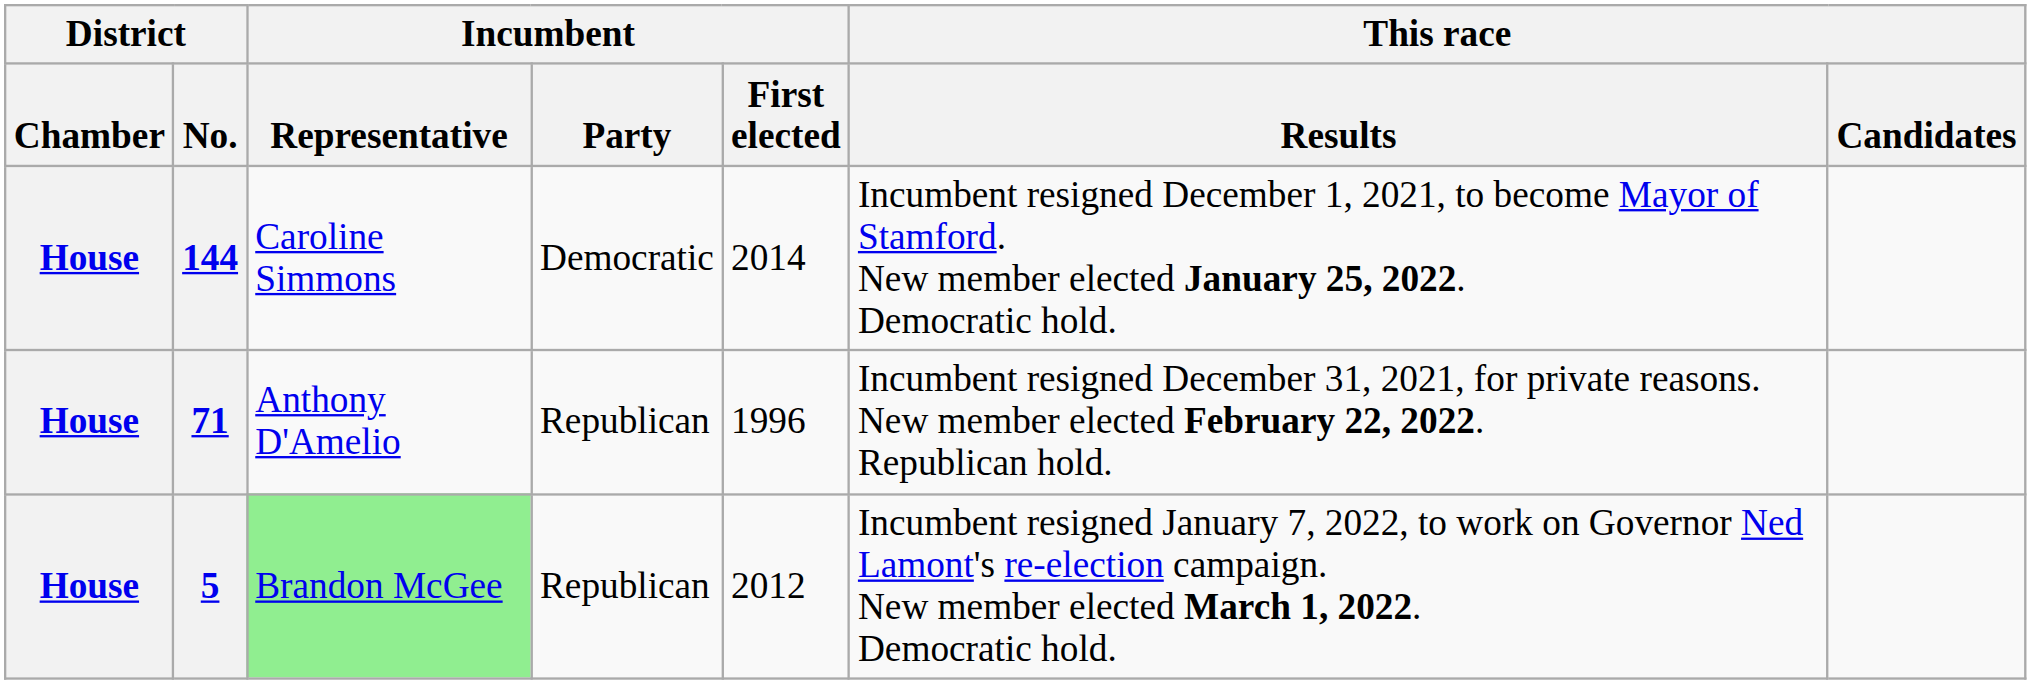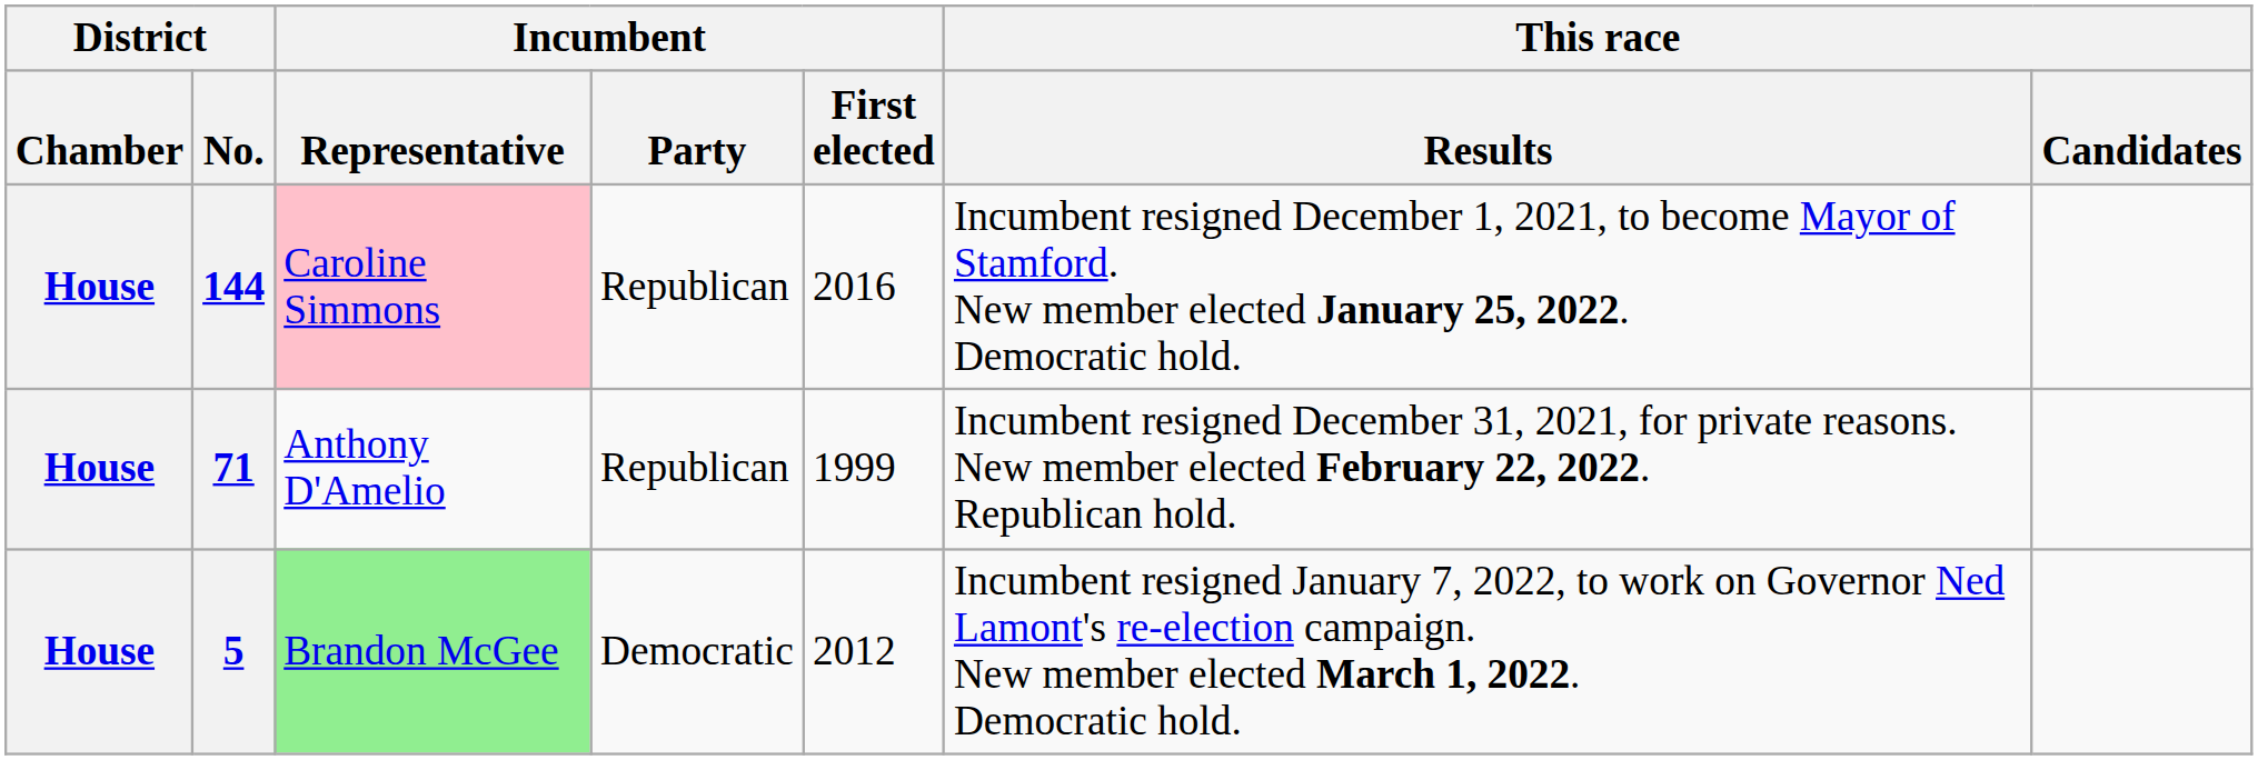144 | Incumbent / Representative: no background -> pink background
144 | Incumbent / Party: Democratic -> Republican
144 | Incumbent / First elected: 2014 -> 2016
71 | Incumbent / First elected: 1996 -> 1999
5 | Incumbent / Party: Republican -> Democratic
